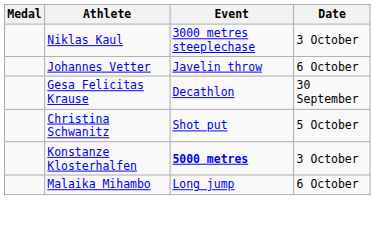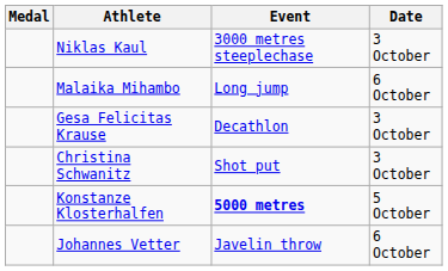rows swapped: Malaika Mihambo <-> Johannes Vetter
Gesa Felicitas Krause | Date: 30 September -> 3 October
Christina Schwanitz | Date: 5 October -> 3 October
Konstanze Klosterhalfen | Date: 3 October -> 5 October
